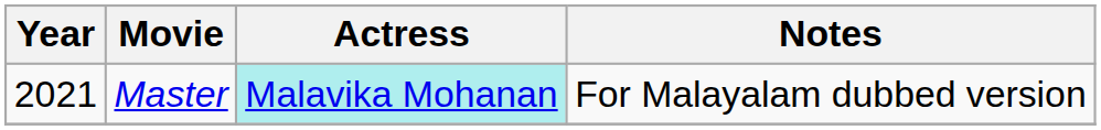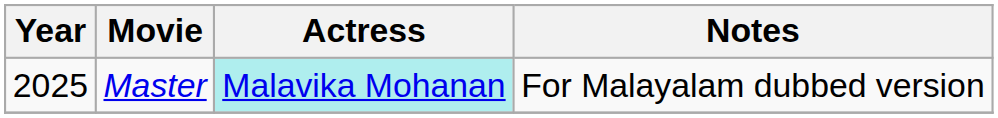Master | Year: 2021 -> 2025
